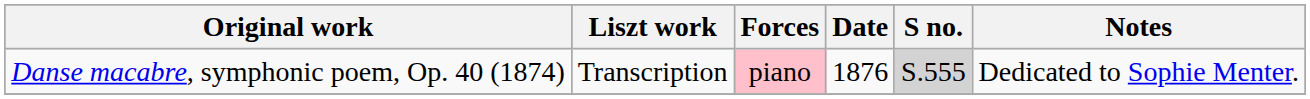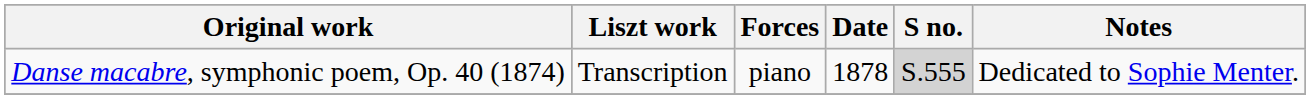Danse macabre, symphonic poem, Op. 40 (1874) | Forces: pink background -> no background
Danse macabre, symphonic poem, Op. 40 (1874) | Date: 1876 -> 1878
